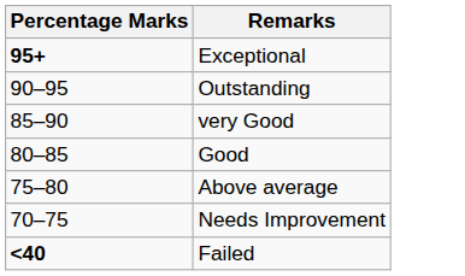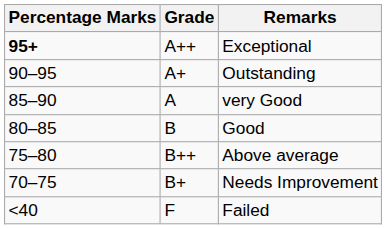+ column: Grade | A++ | A+ | A | B | B++ | B+ | F
Failed | Percentage Marks: bold -> normal
